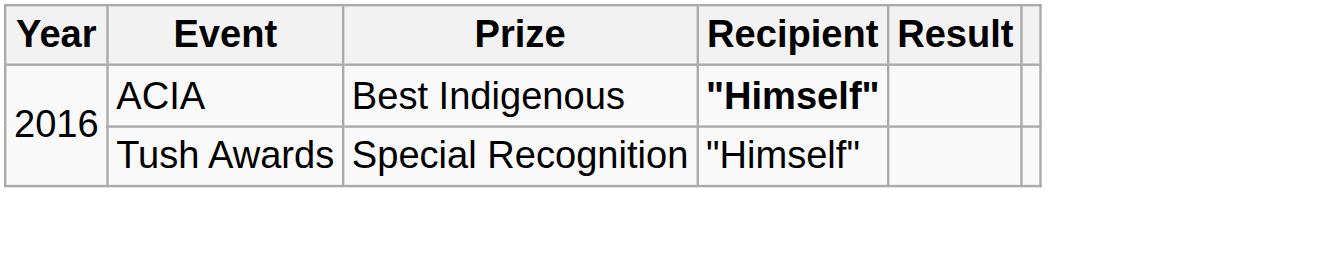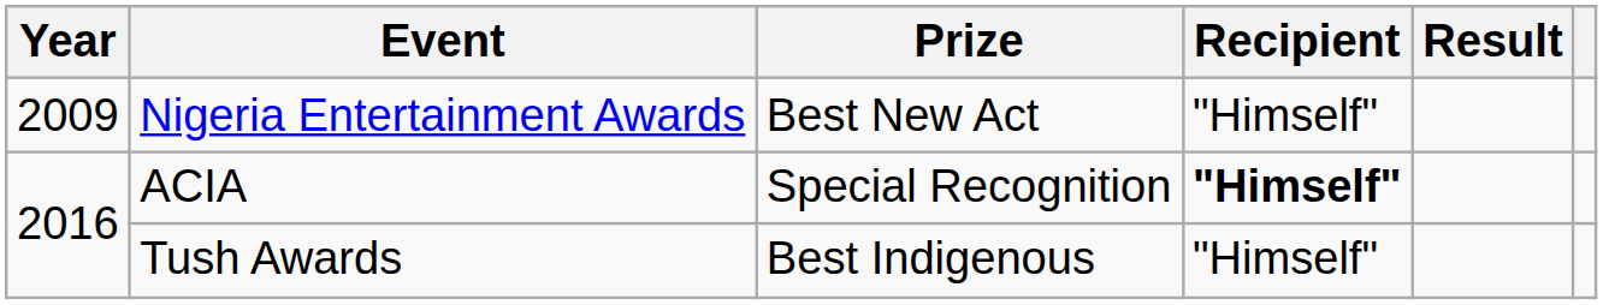+ row: 2009 | Nigeria Entertainment Awards | Best New Act | "Himself"
ACIA | Prize: Best Indigenous -> Special Recognition
Tush Awards | Prize: Special Recognition -> Best Indigenous
